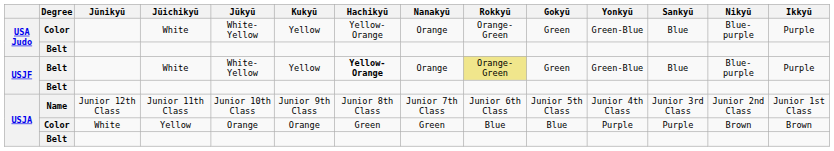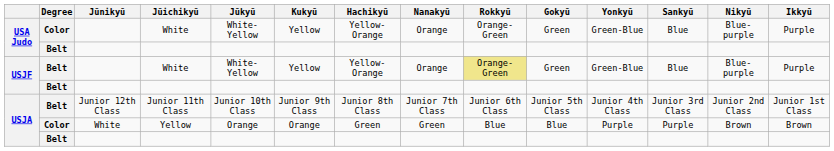USJF / White | Hachikyū: bold -> normal
Junior 11th Class | Degree: Name -> Belt
